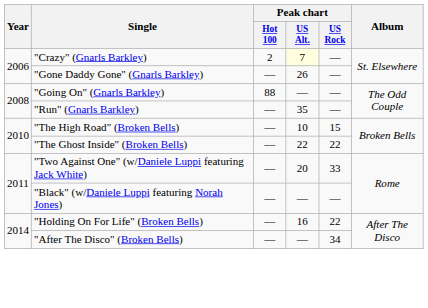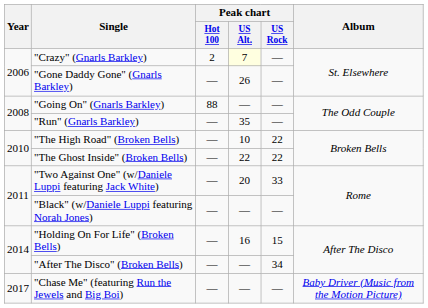"The High Road" (Broken Bells) | Peak chart / US Rock: 15 -> 22
"Holding On For Life" (Broken Bells) | Peak chart / US Rock: 22 -> 15
+ row: 2017 | "Chase Me" (featuring Run the Jewels and Big Boi) | — | — | — | Baby Driver (Music from the Motion Picture)
